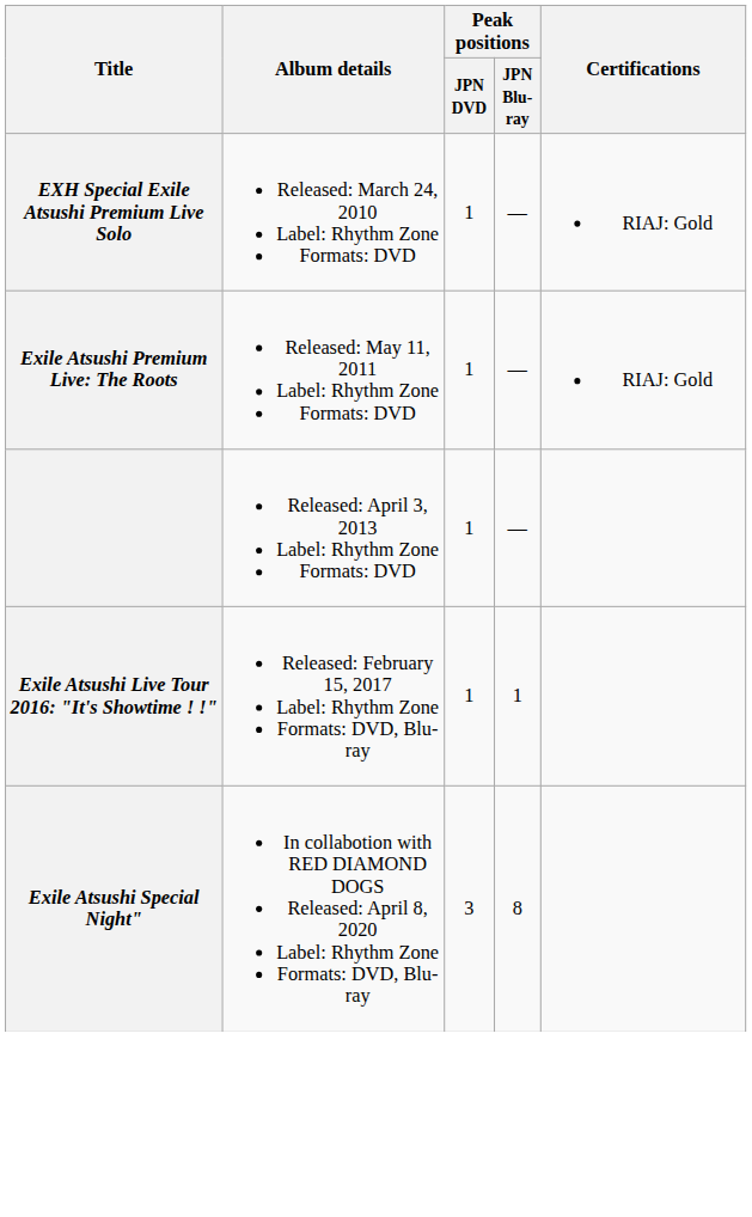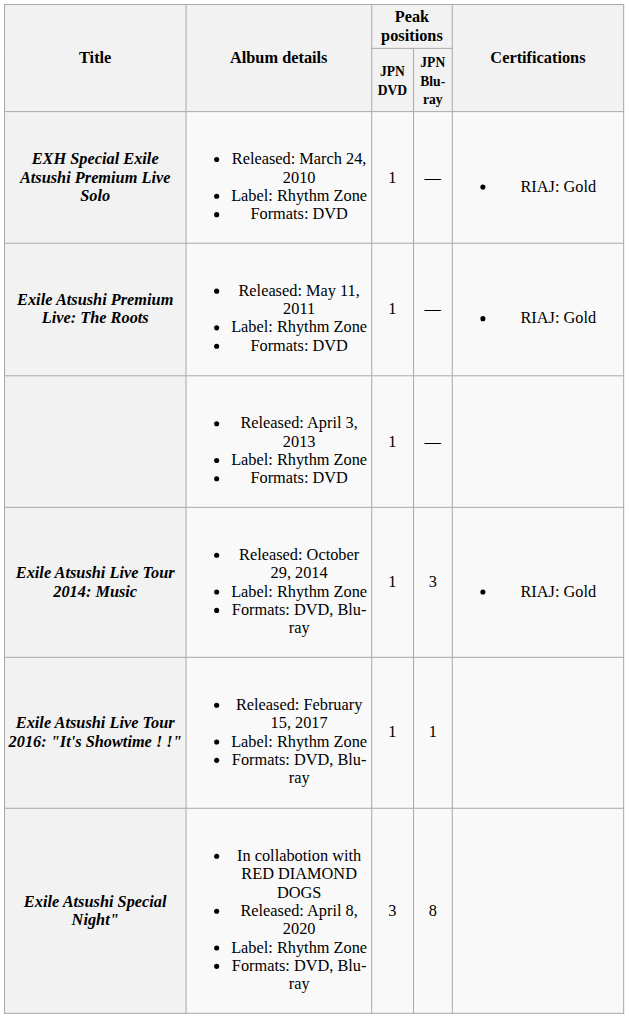+ row: Exile Atsushi Live Tour 2014: Music | Released: October 29, 2014 Label: Rhythm Zone Formats: DVD, Blu-ray | 1 | 3 | RIAJ: Gold
